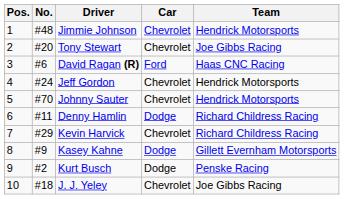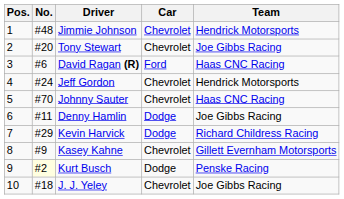Johnny Sauter | Team: Hendrick Motorsports -> Haas CNC Racing
Denny Hamlin | Team: Richard Childress Racing -> Joe Gibbs Racing
Kevin Harvick | Car: Chevrolet -> Dodge
Kasey Kahne | Car: Dodge -> Chevrolet
Kurt Busch | No.: no background -> lightyellow background
